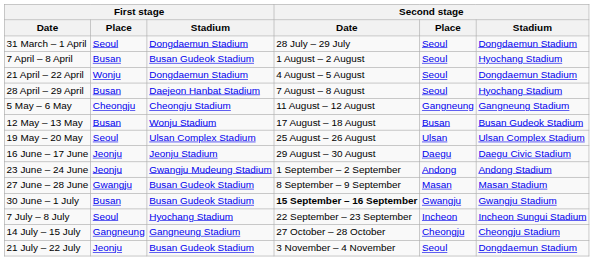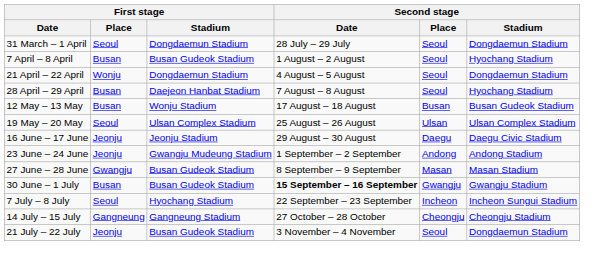- row: 5 May – 6 May | Cheongju | Cheongju Stadium | 11 August – 12 August | Gangneung | Gangneung Stadium
